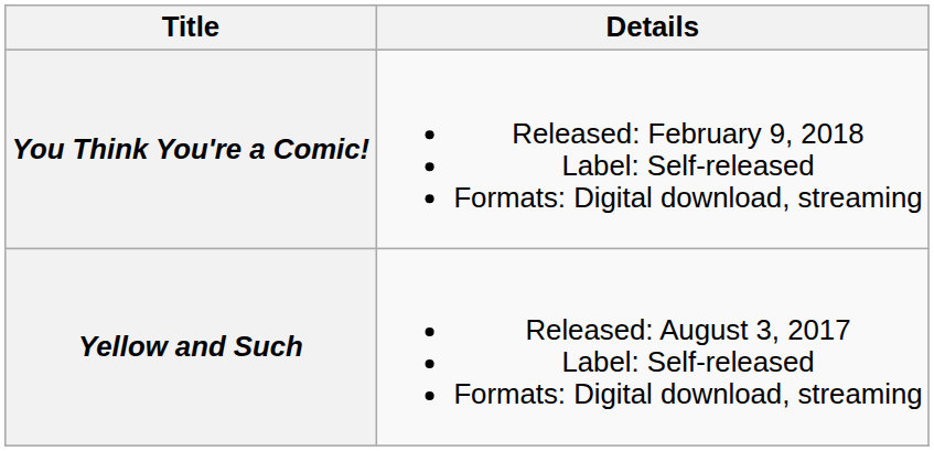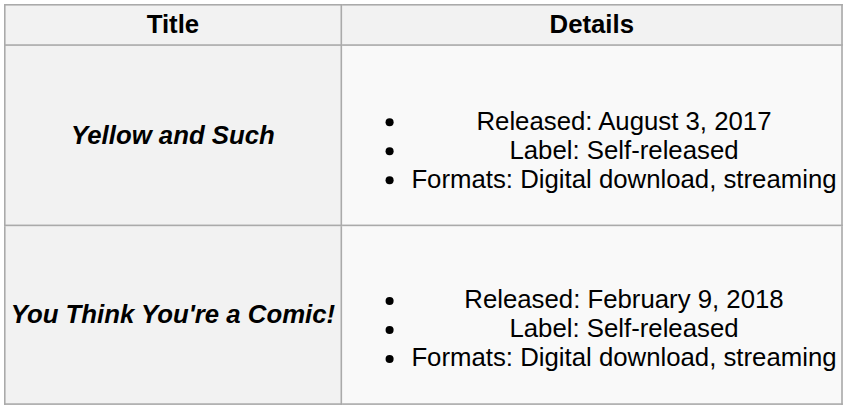rows swapped: Yellow and Such <-> You Think You're a Comic!
